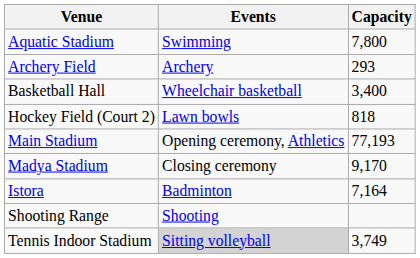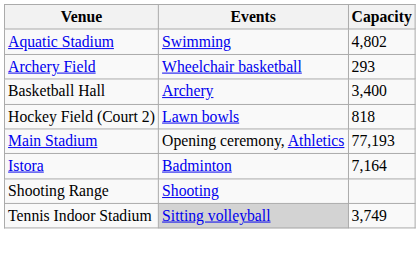Aquatic Stadium | Capacity: 7,800 -> 4,802
Archery Field | Events: Archery -> Wheelchair basketball
Basketball Hall | Events: Wheelchair basketball -> Archery
- row: Madya Stadium | Closing ceremony | 9,170
